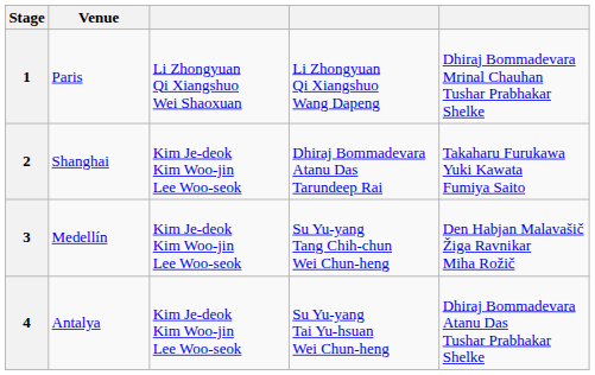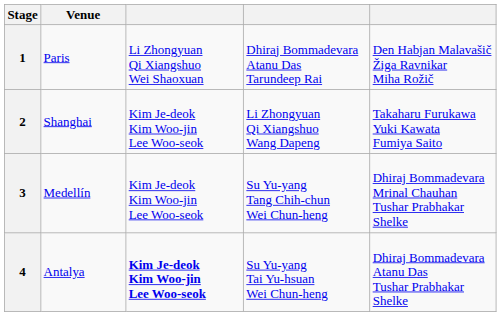1 | column 4: Li Zhongyuan Qi Xiangshuo Wang Dapeng -> Dhiraj Bommadevara Atanu Das Tarundeep Rai
1 | column 5: Dhiraj Bommadevara Mrinal Chauhan Tushar Prabhakar Shelke -> Den Habjan Malavašič Žiga Ravnikar Miha Rožič
2 | column 4: Dhiraj Bommadevara Atanu Das Tarundeep Rai -> Li Zhongyuan Qi Xiangshuo Wang Dapeng
3 | column 5: Den Habjan Malavašič Žiga Ravnikar Miha Rožič -> Dhiraj Bommadevara Mrinal Chauhan Tushar Prabhakar Shelke
4 | column 3: normal -> bold
